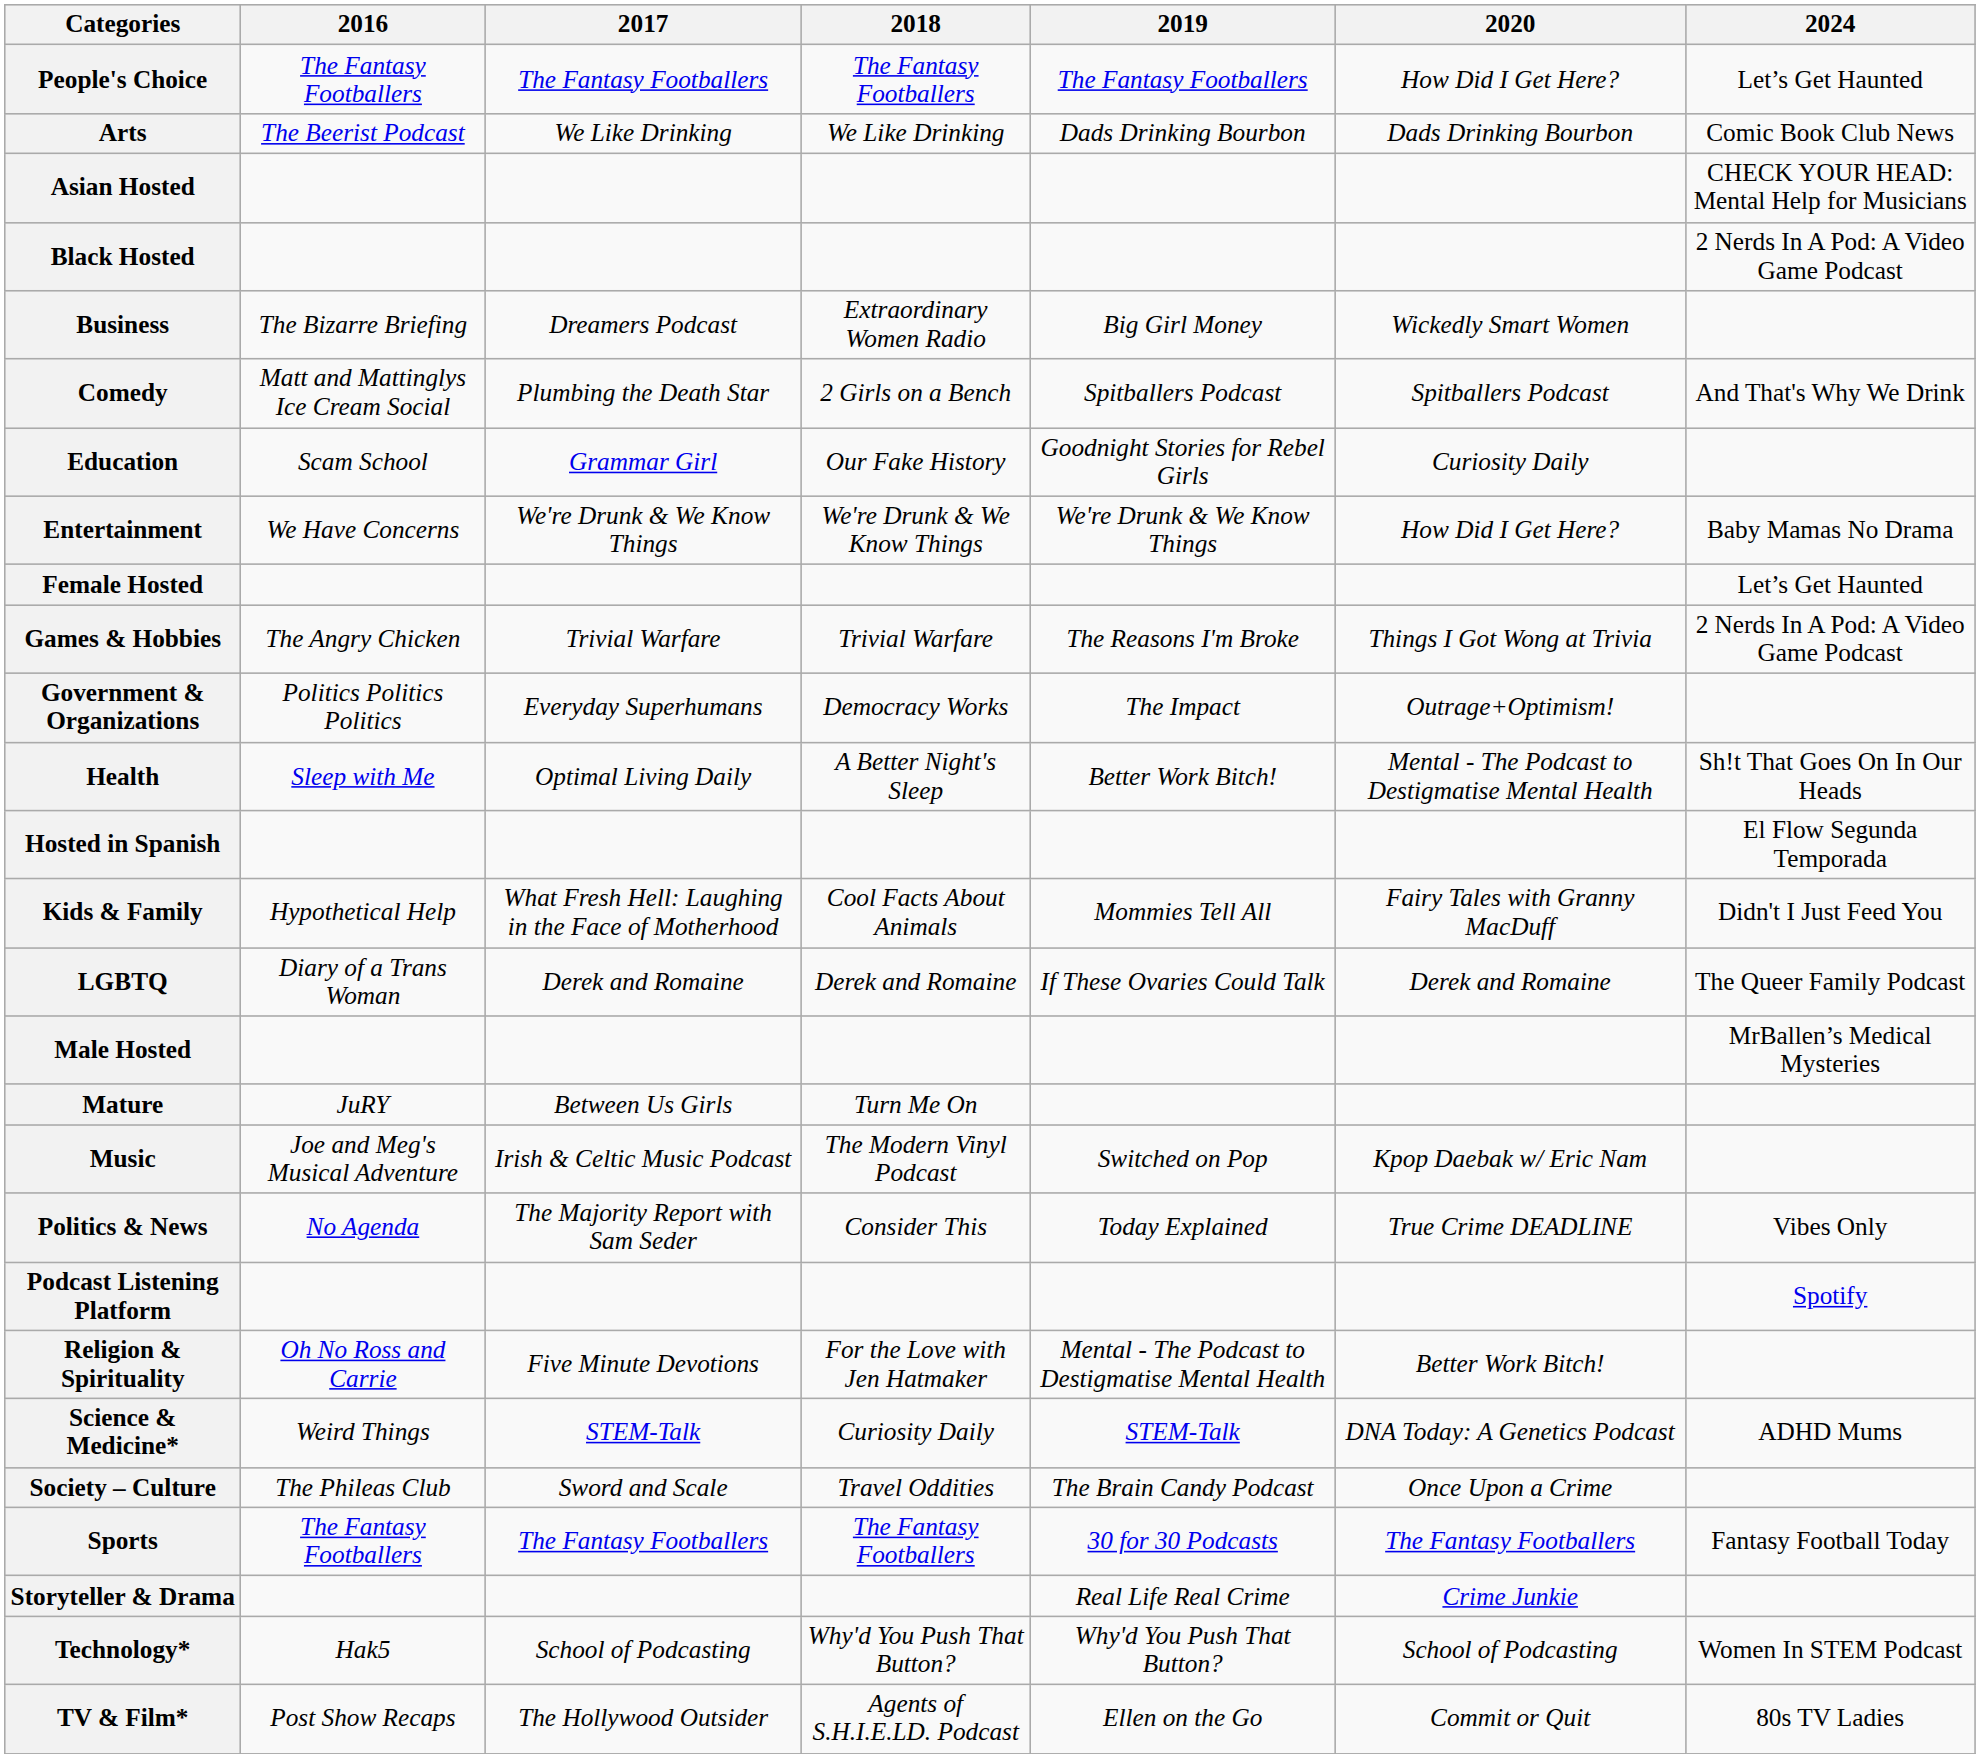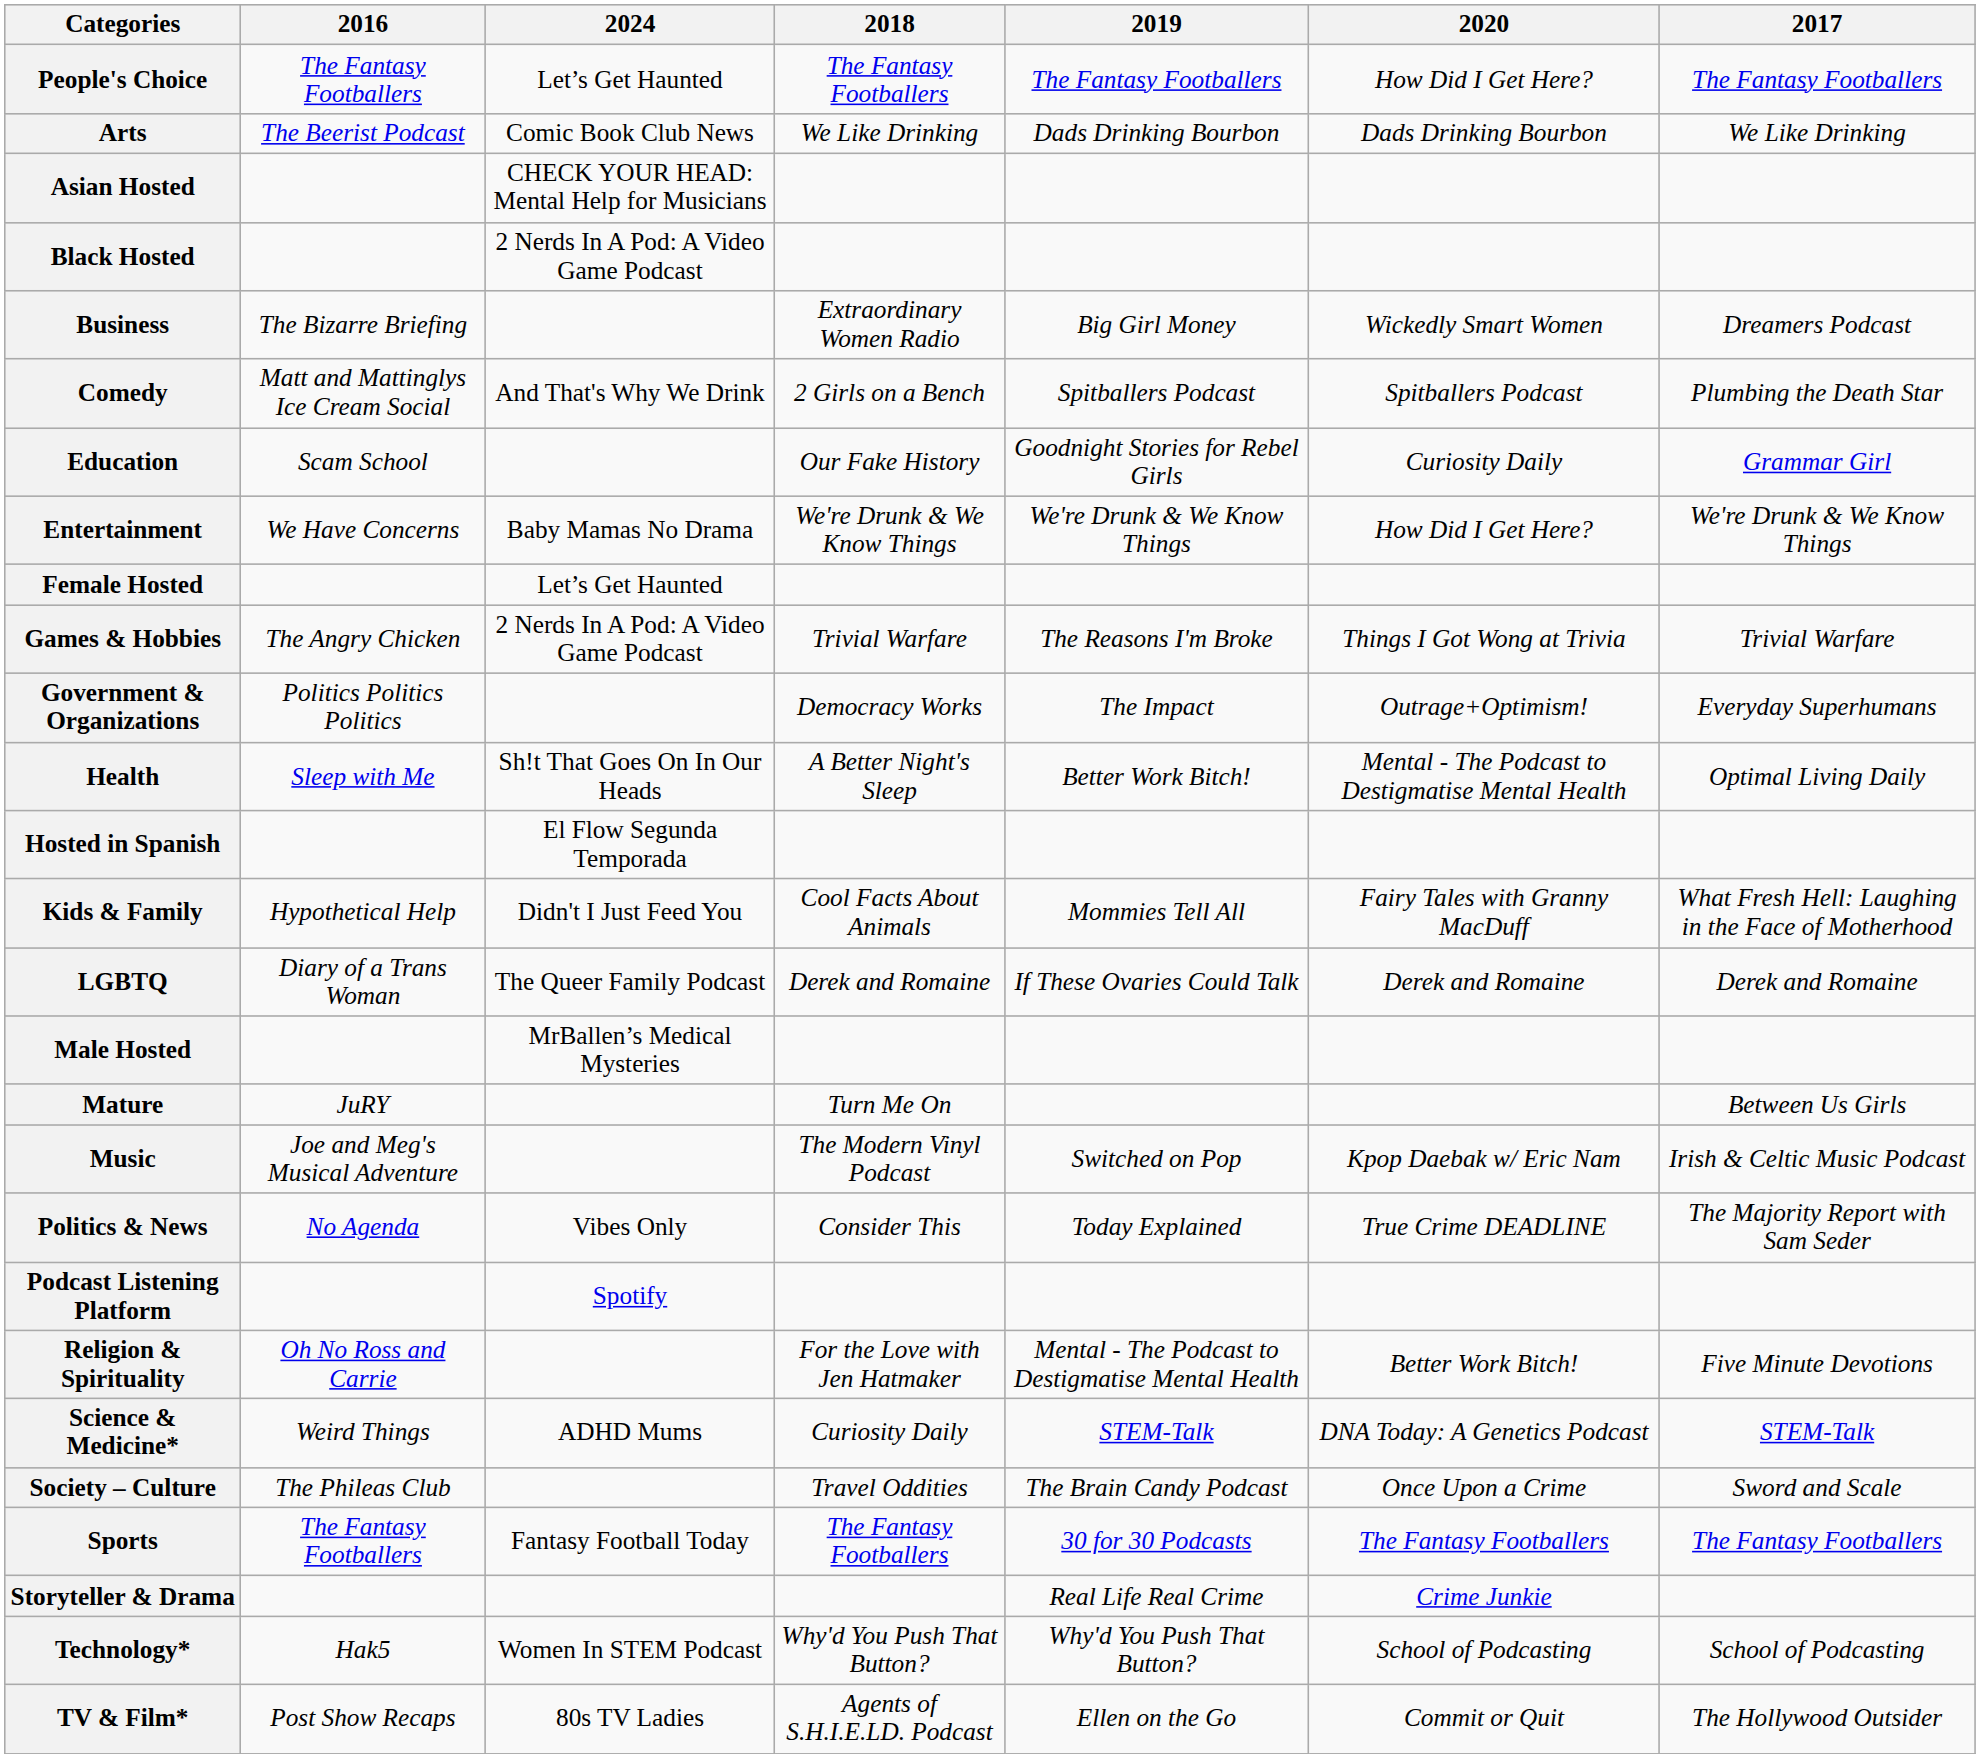columns swapped: 2017 <-> 2024
